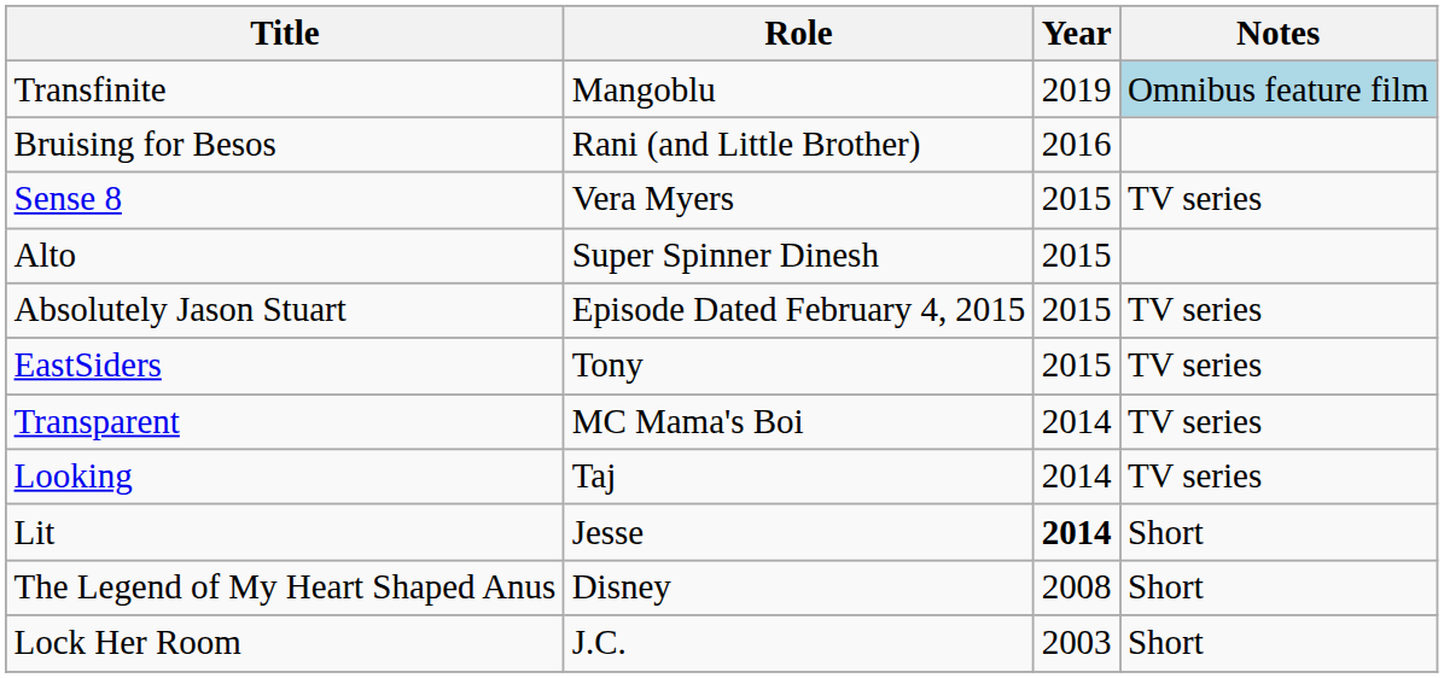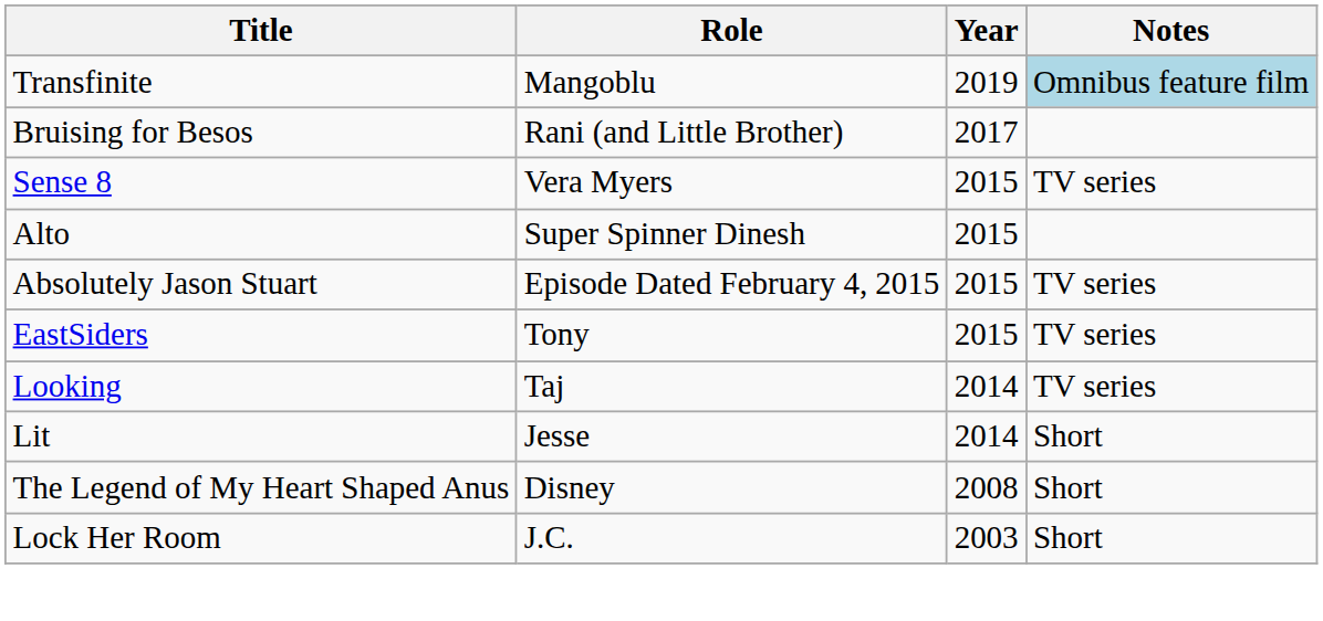Bruising for Besos | Year: 2016 -> 2017
- row: Transparent | MC Mama's Boi | 2014 | TV series
Lit | Year: bold -> normal
